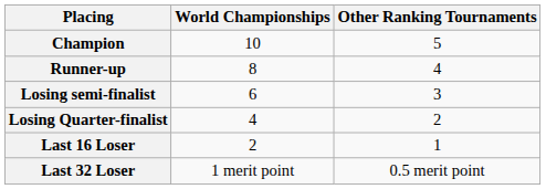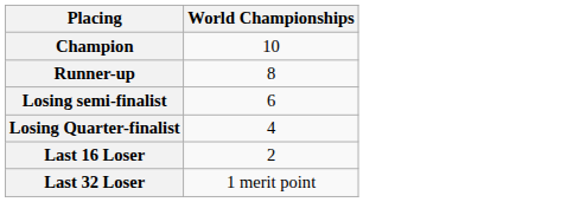- column: Other Ranking Tournaments | 5 | 4 | 3 | 2 | 1 | 0.5 merit point
